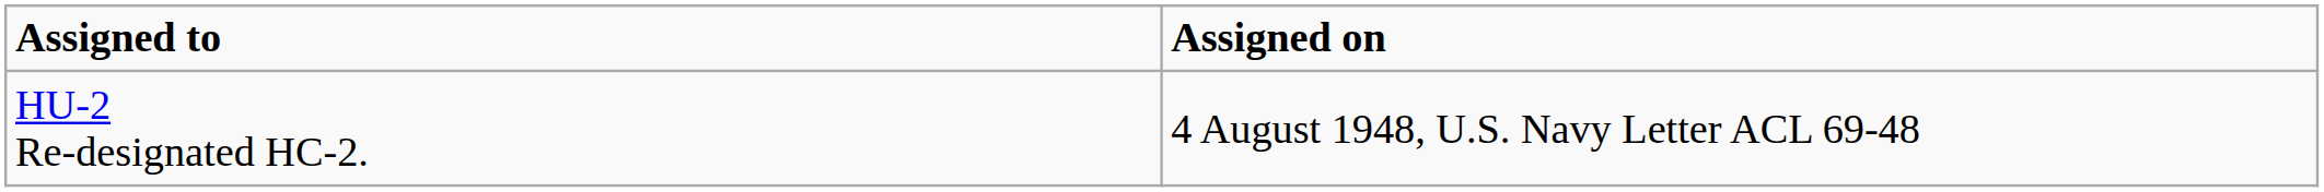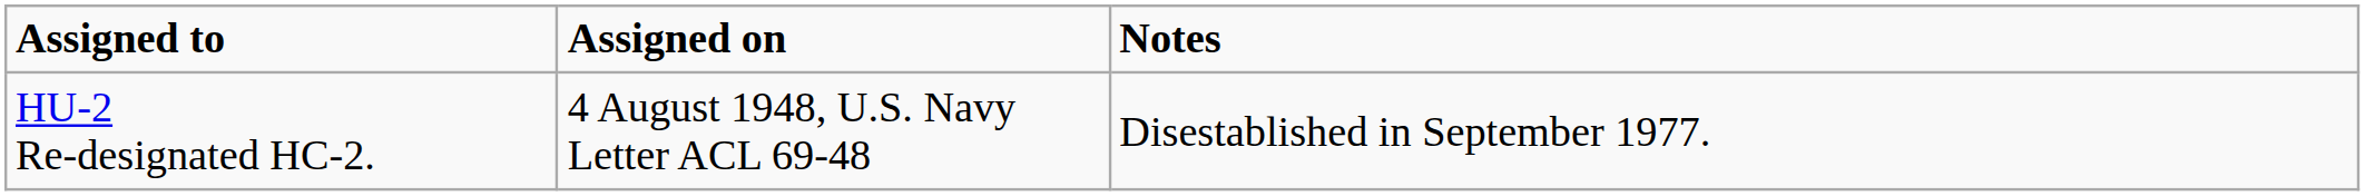+ column: Notes | Disestablished in September 1977.
